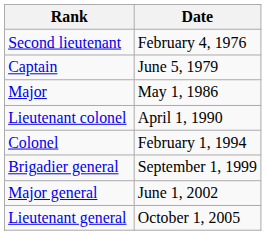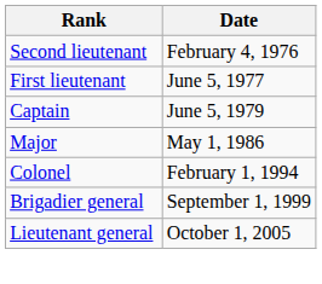+ row: First lieutenant | June 5, 1977
- row: Lieutenant colonel | April 1, 1990
- row: Major general | June 1, 2002
